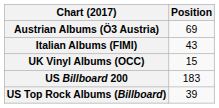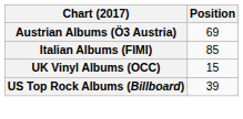Italian Albums (FIMI) | Position: 43 -> 85
- row: US Billboard 200 | 183
